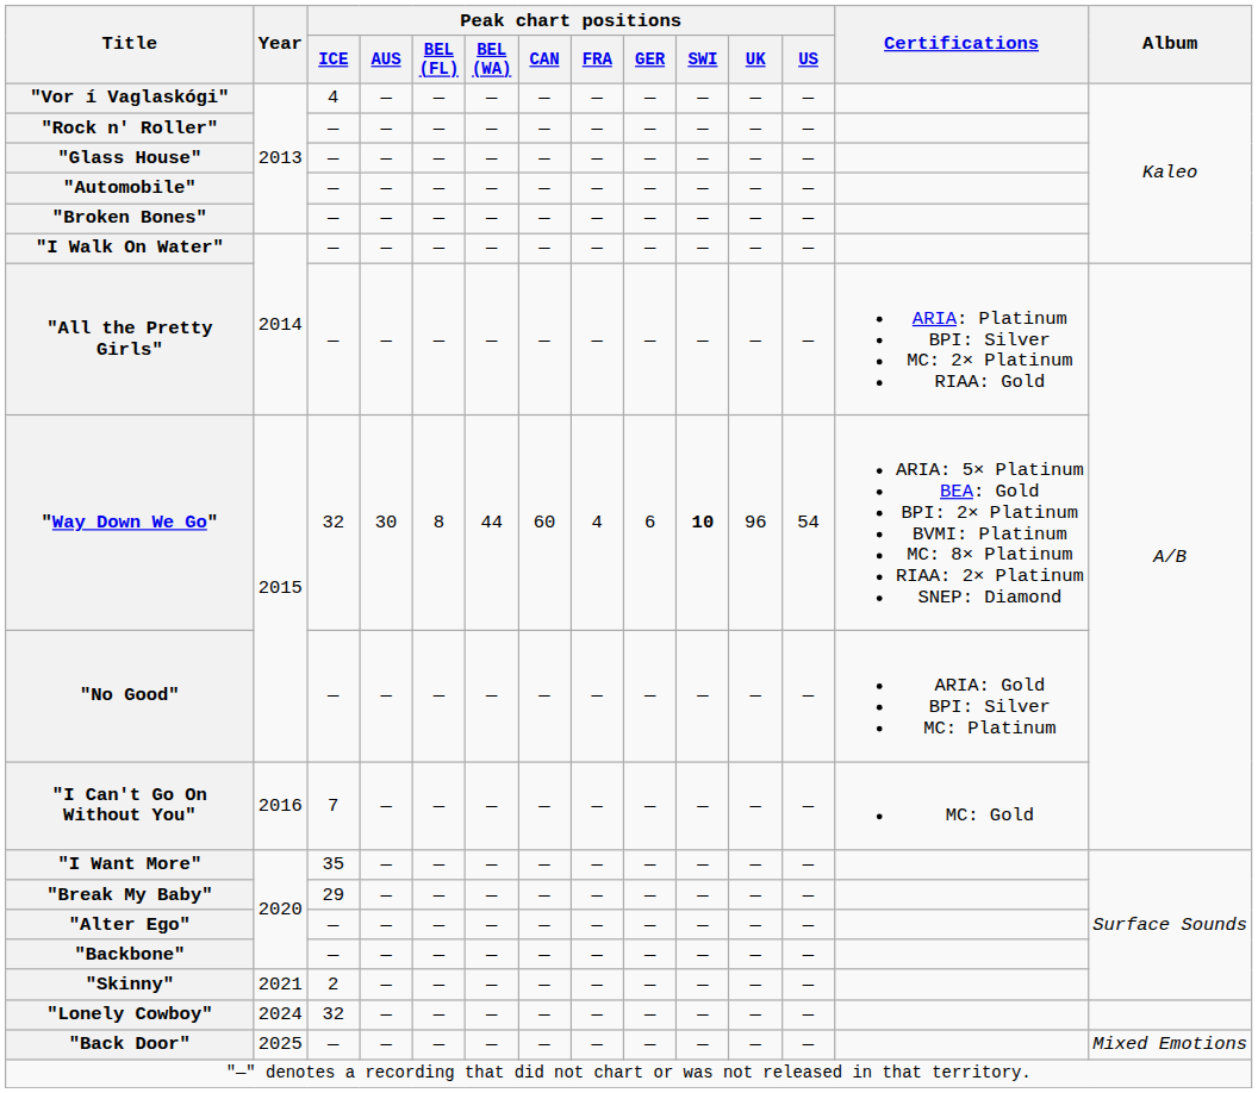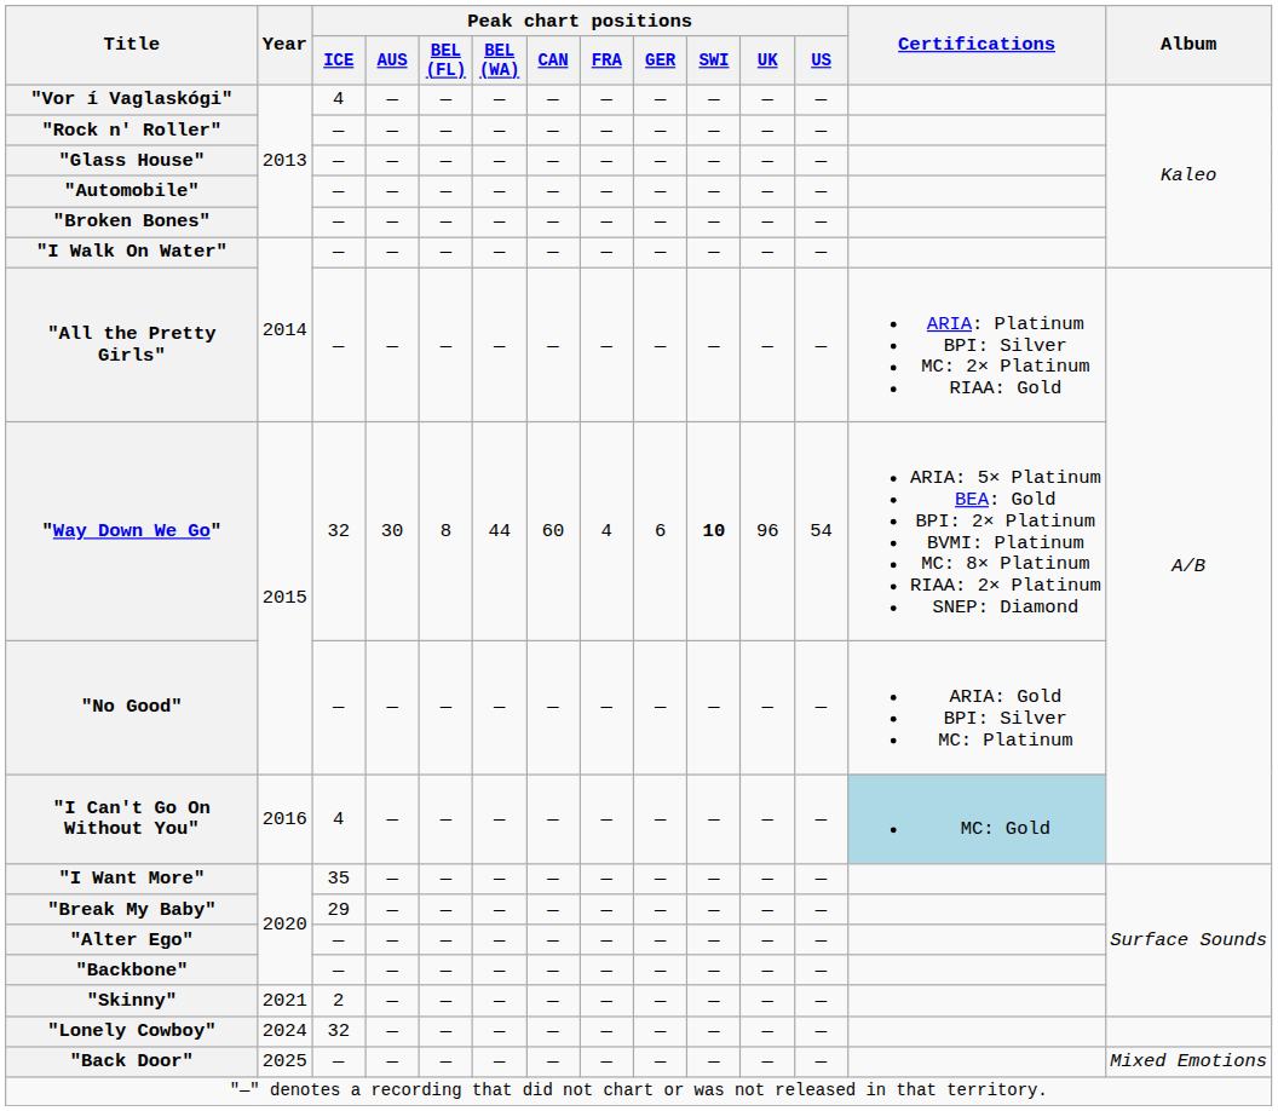"I Can't Go On Without You" | Peak chart positions / ICE: 7 -> 4
"I Can't Go On Without You" | Certifications: no background -> lightblue background
